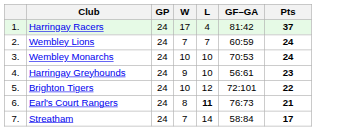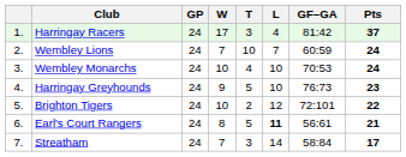+ column: T | 3 | 10 | 4 | 5 | 2 | 5 | 3
Harringay Greyhounds | GF–GA: 56:61 -> 76:73
Earl's Court Rangers | GF–GA: 76:73 -> 56:61
